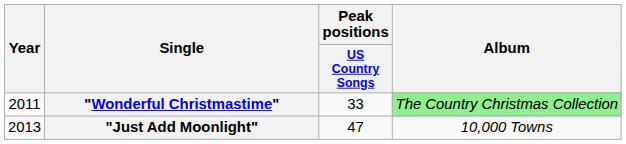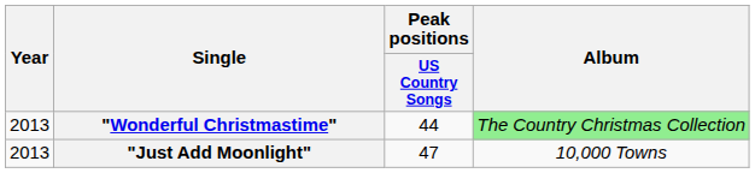"Wonderful Christmastime" | Year: 2011 -> 2013
"Wonderful Christmastime" | Peak positions / US Country Songs: 33 -> 44
